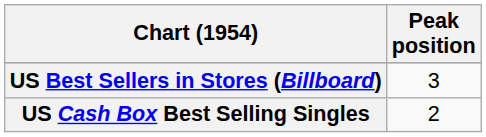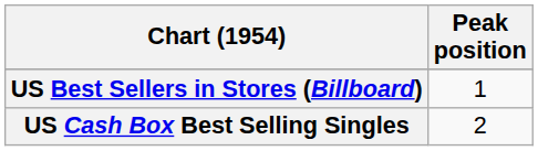US Best Sellers in Stores (Billboard) | Peak position: 3 -> 1
